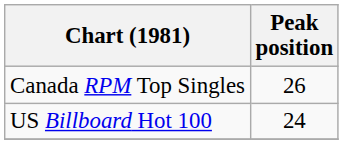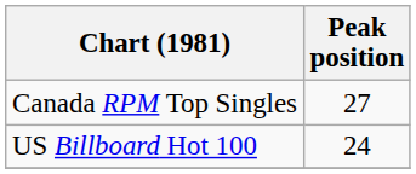Canada RPM Top Singles | Peak position: 26 -> 27
